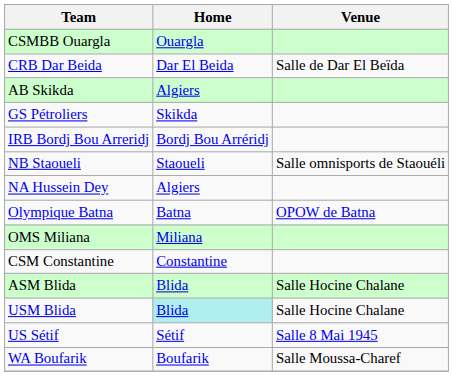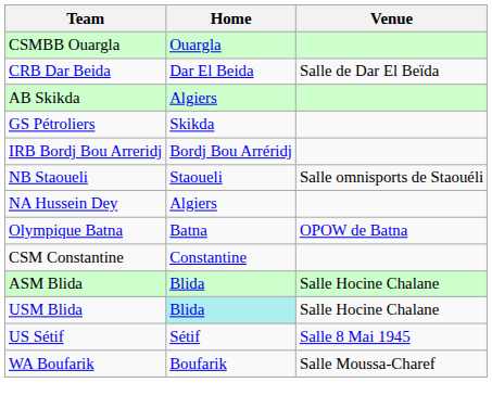- row: OMS Miliana | Miliana
